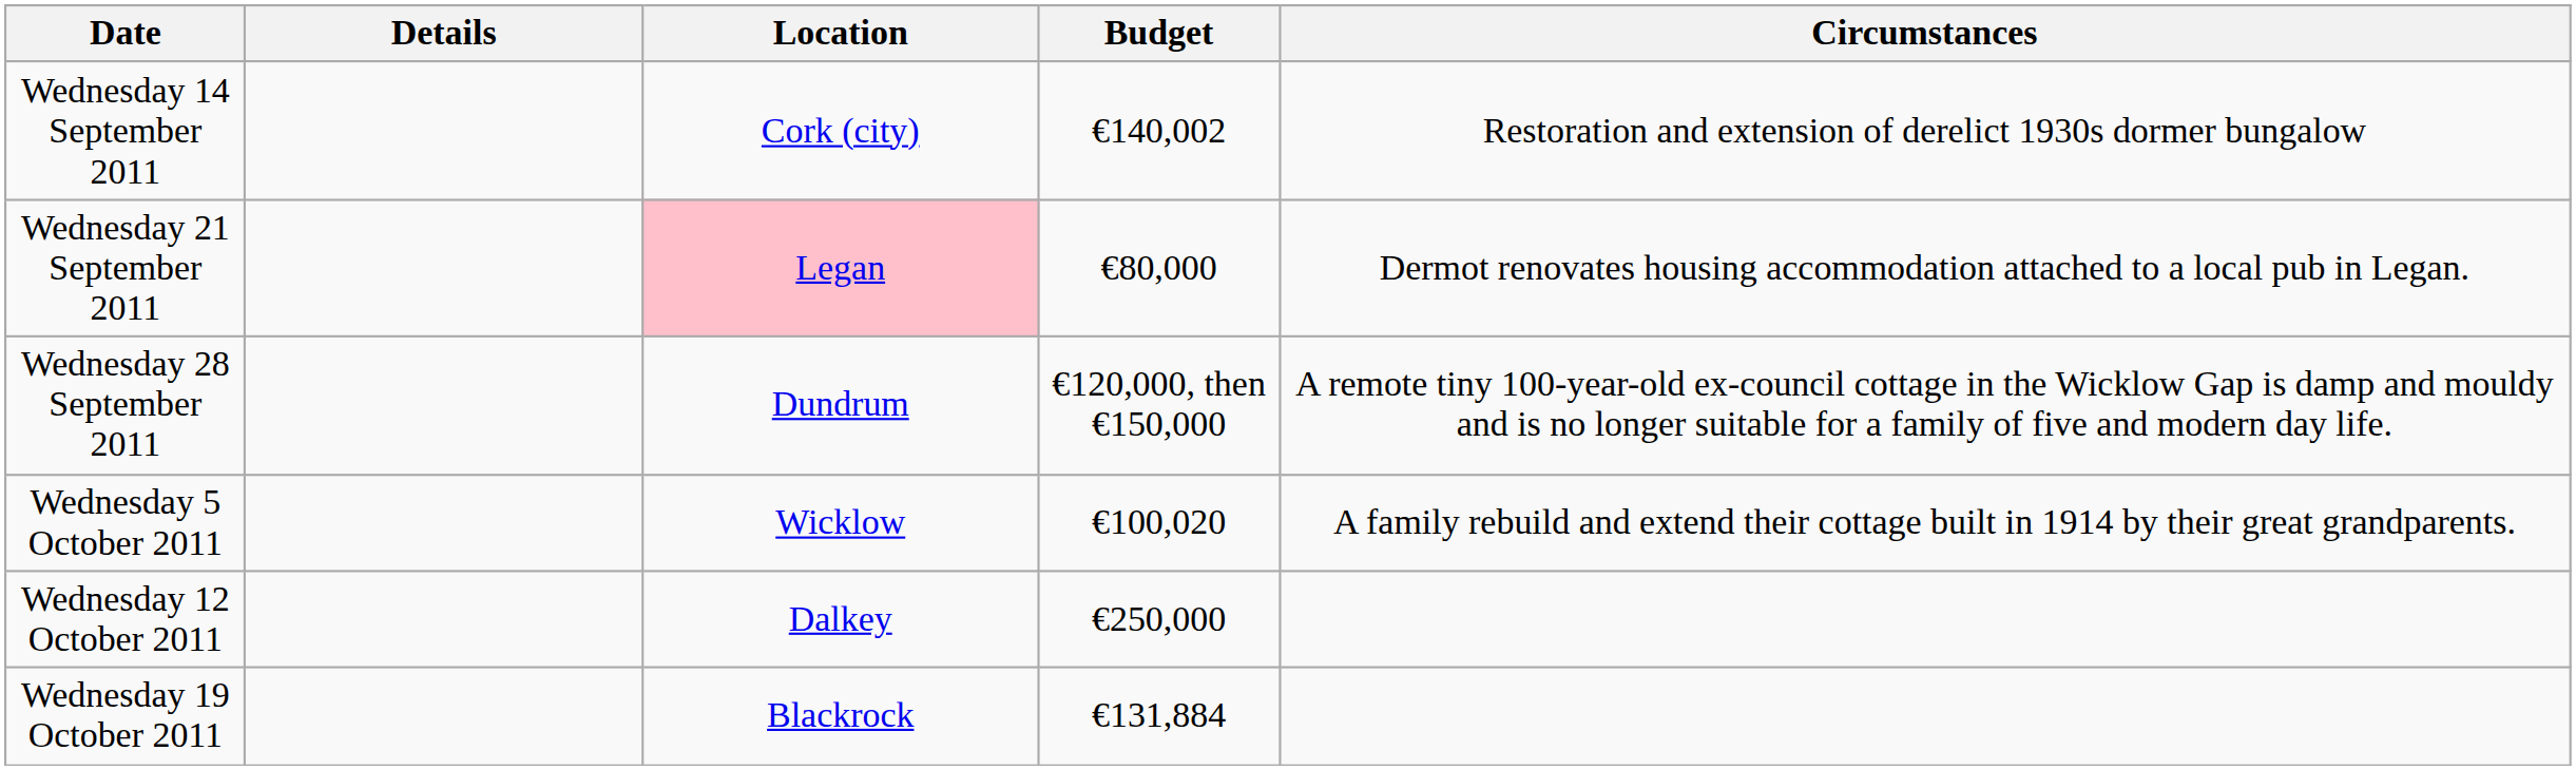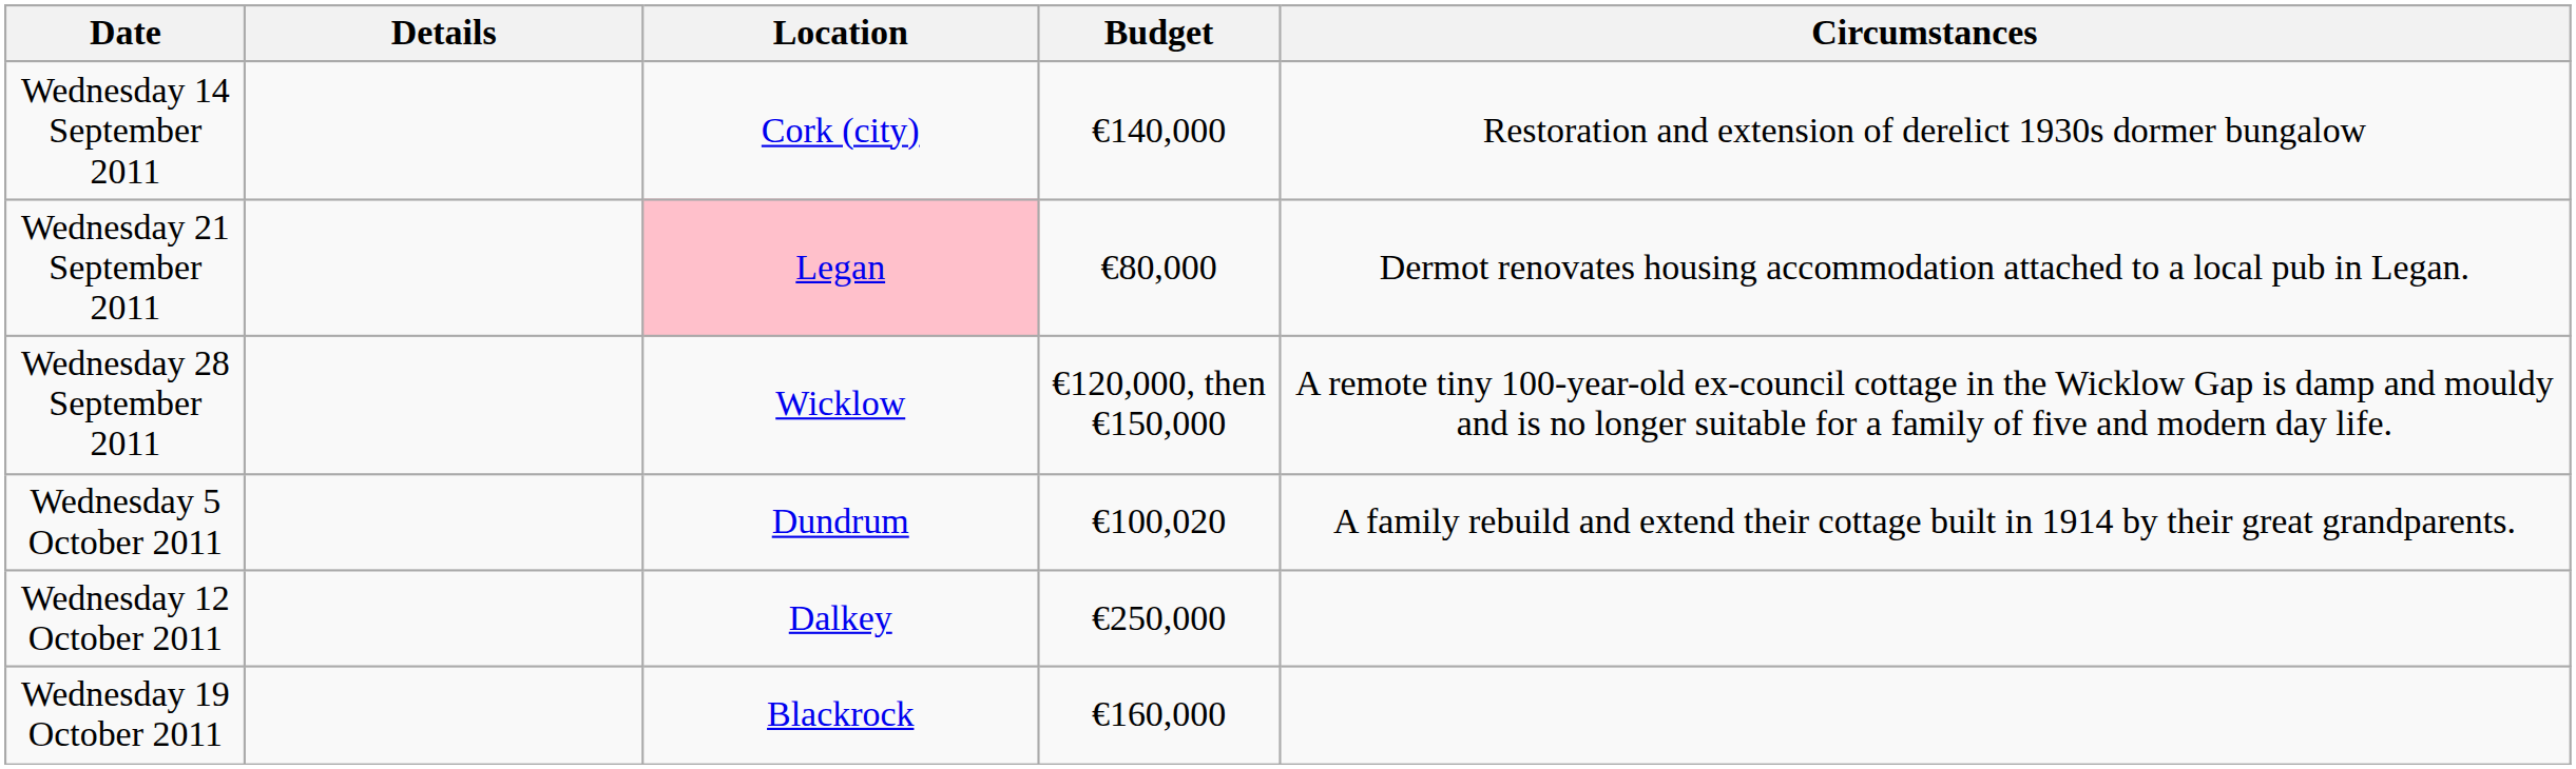Wednesday 14 September 2011 | Budget: €140,002 -> €140,000
Wednesday 28 September 2011 | Location: Dundrum -> Wicklow
Wednesday 5 October 2011 | Location: Wicklow -> Dundrum
Wednesday 19 October 2011 | Budget: €131,884 -> €160,000
